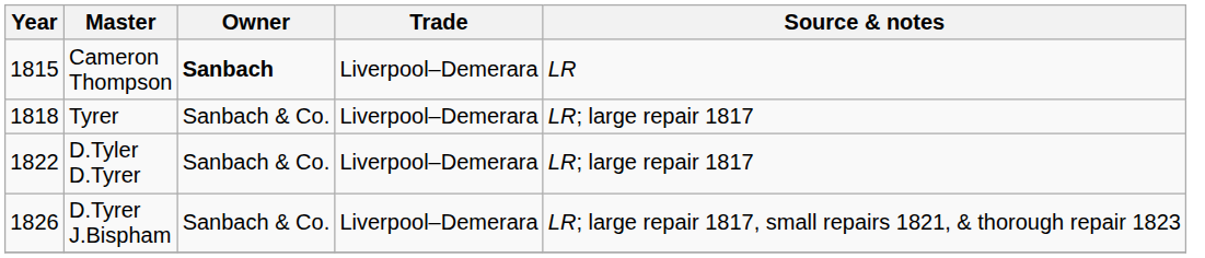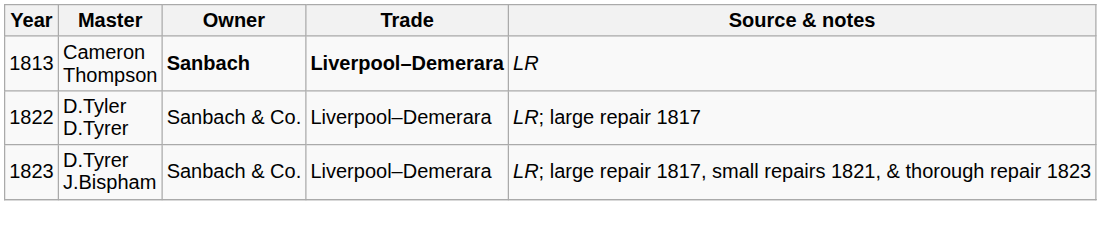Cameron Thompson | Year: 1815 -> 1813
Cameron Thompson | Trade: normal -> bold
- row: 1818 | Tyrer | Sanbach & Co. | Liverpool–Demerara | LR; large repair 1817
D.Tyrer J.Bispham | Year: 1826 -> 1823
